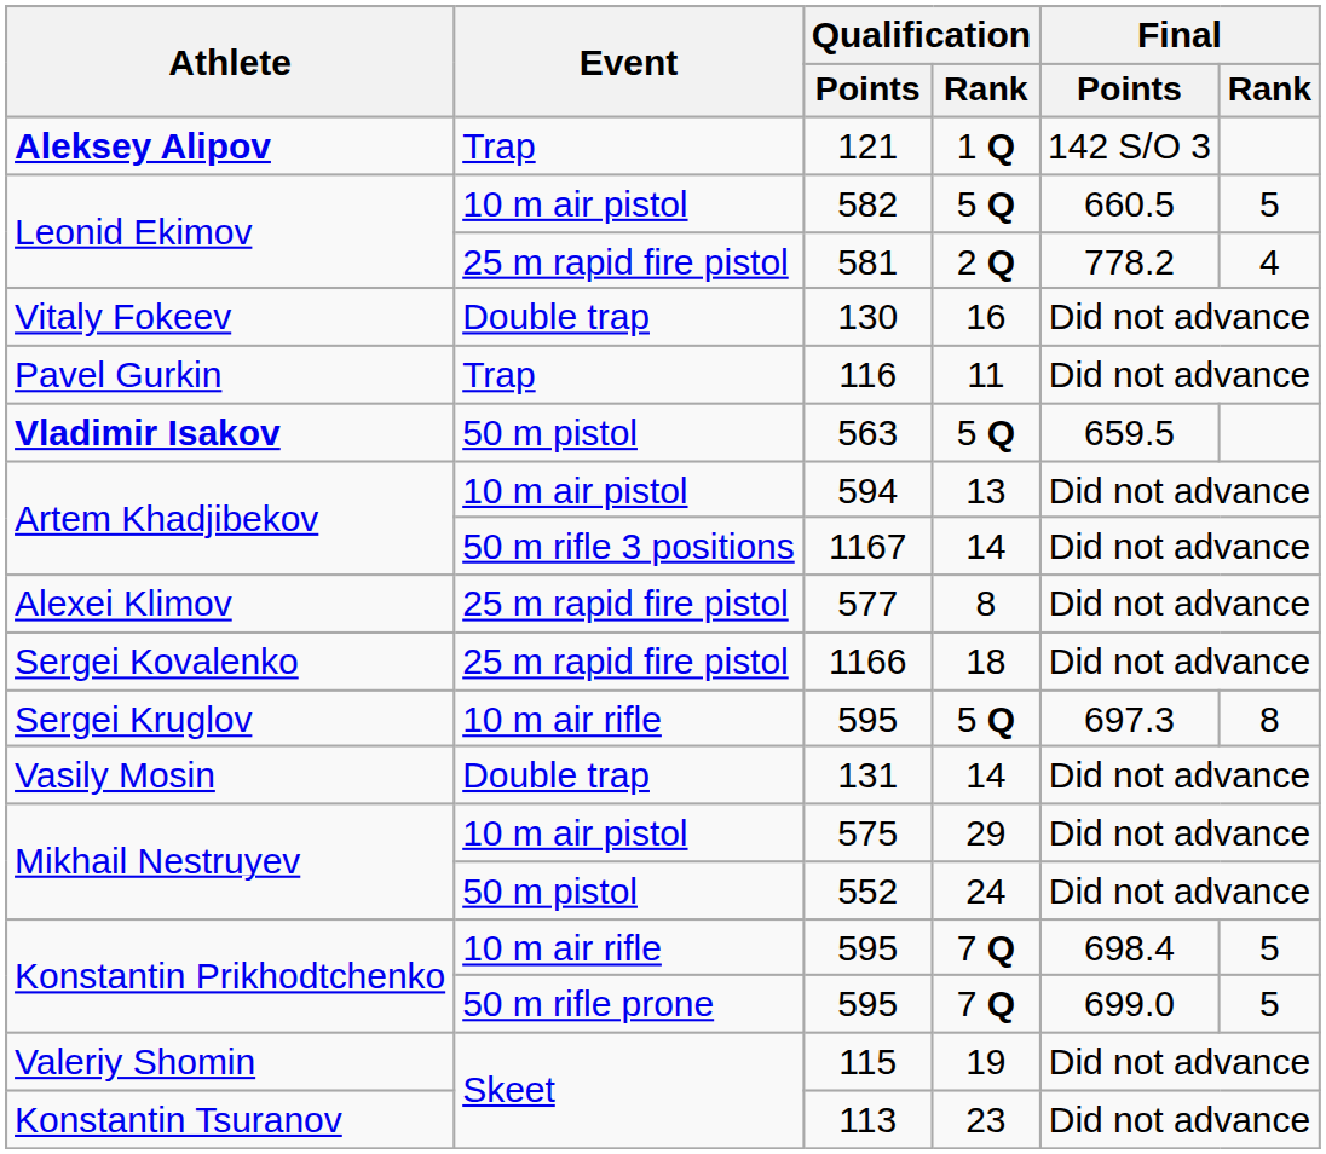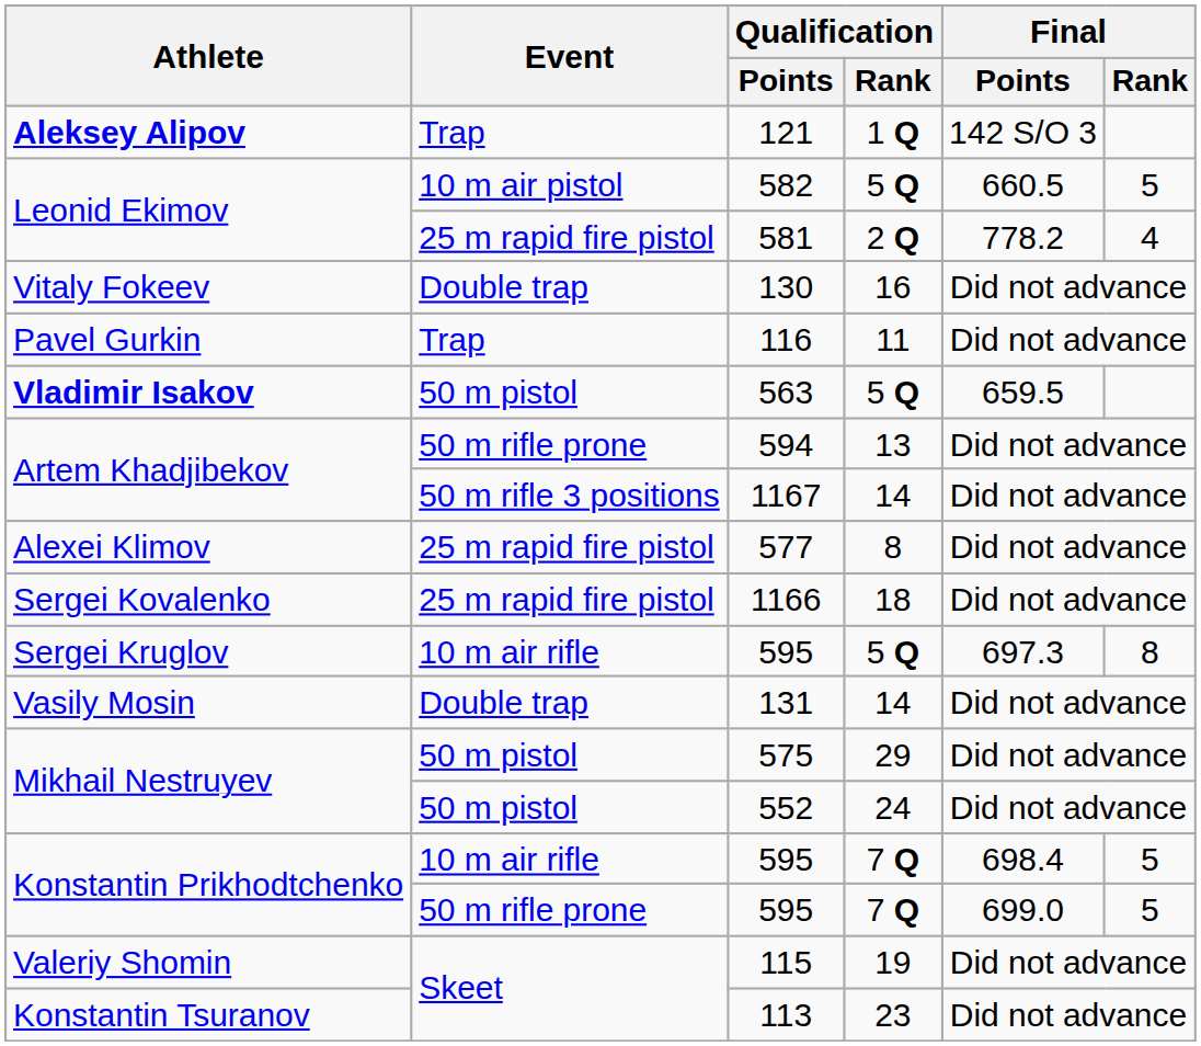594 | Event: 10 m air pistol -> 50 m rifle prone
575 | Event: 10 m air pistol -> 50 m pistol
